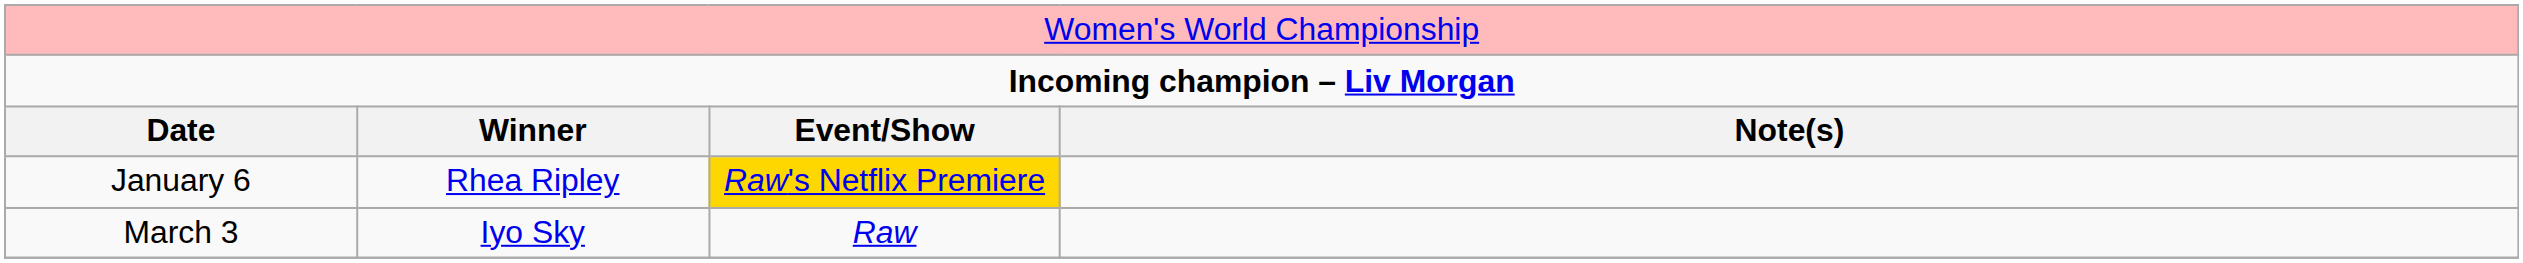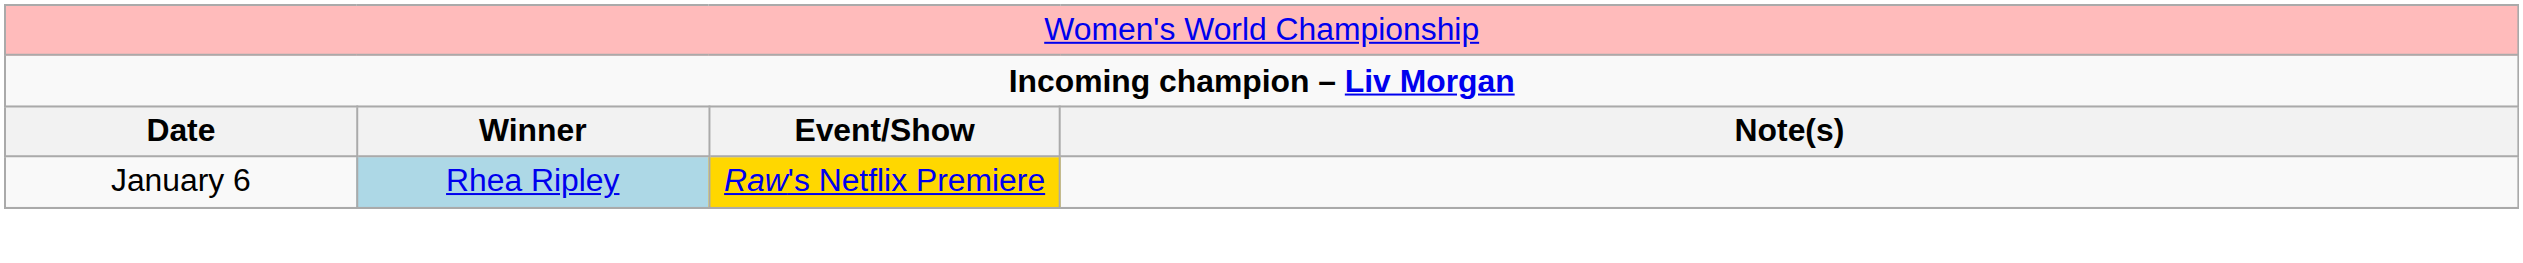January 6 | column 2: no background -> lightblue background
- row: March 3 | Iyo Sky | Raw
